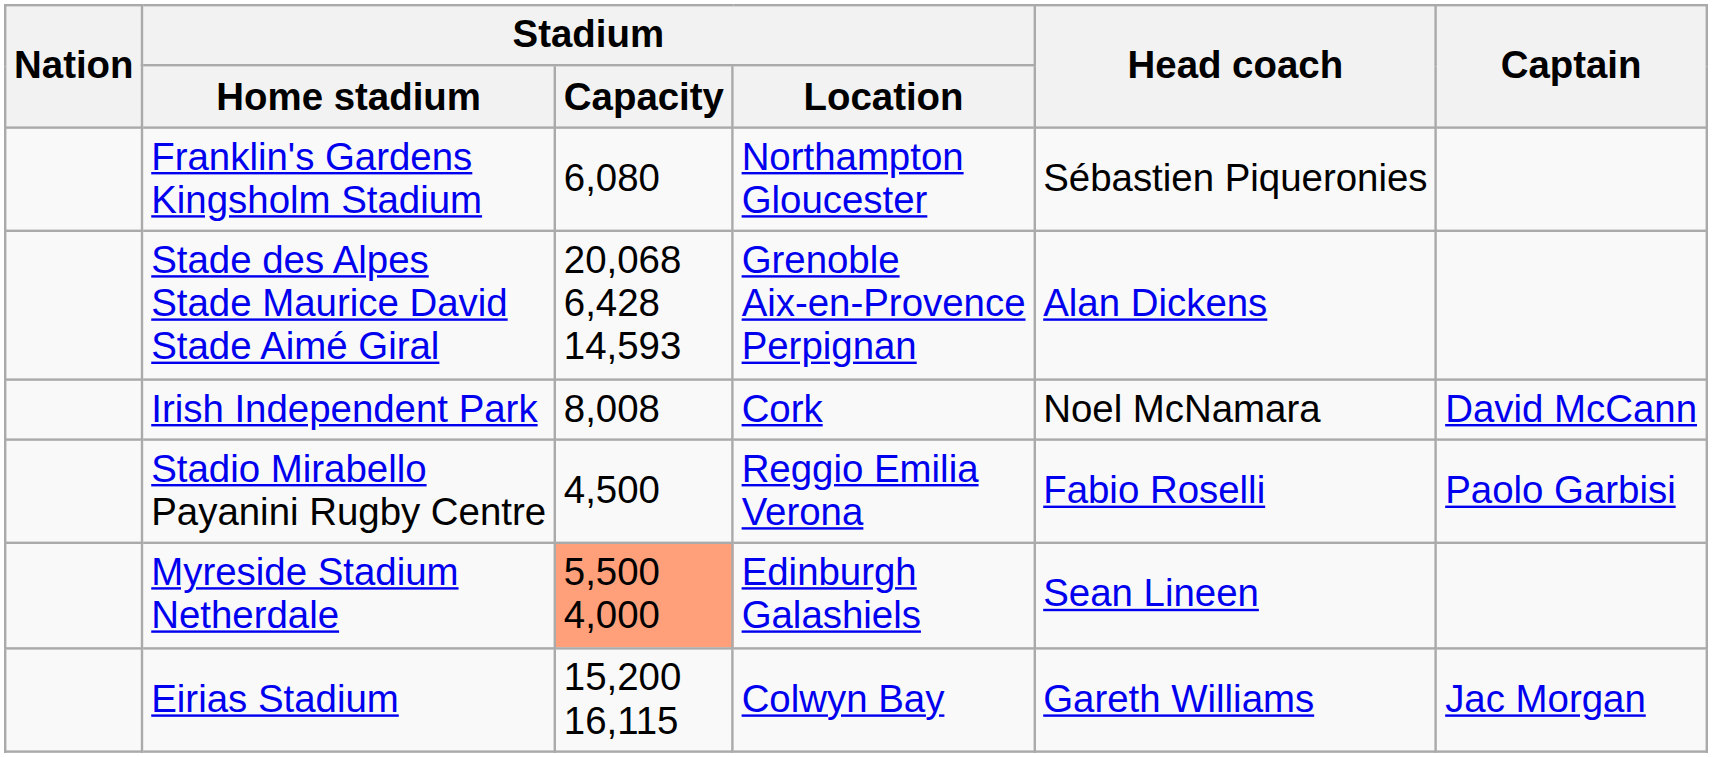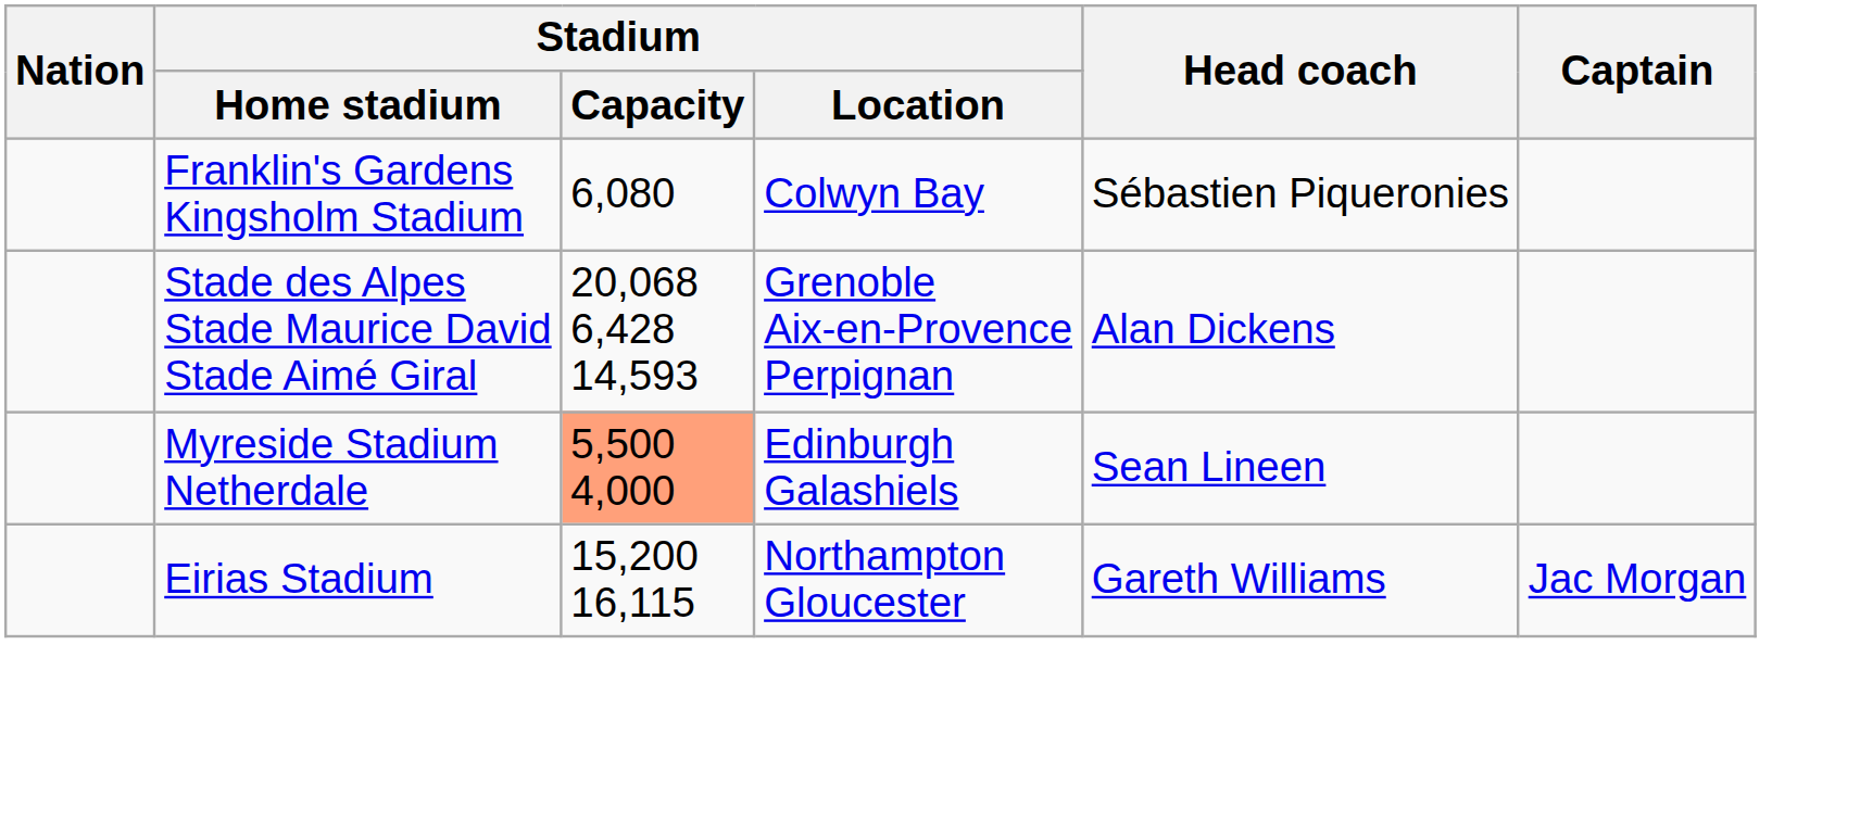Franklin's Gardens Kingsholm Stadium | Stadium / Location: Northampton Gloucester -> Colwyn Bay
- row: Irish Independent Park | 8,008 | Cork | Noel McNamara | David McCann
- row: Stadio Mirabello Payanini Rugby Centre | 4,500 | Reggio Emilia Verona | Fabio Roselli | Paolo Garbisi
Eirias Stadium | Stadium / Location: Colwyn Bay -> Northampton Gloucester
